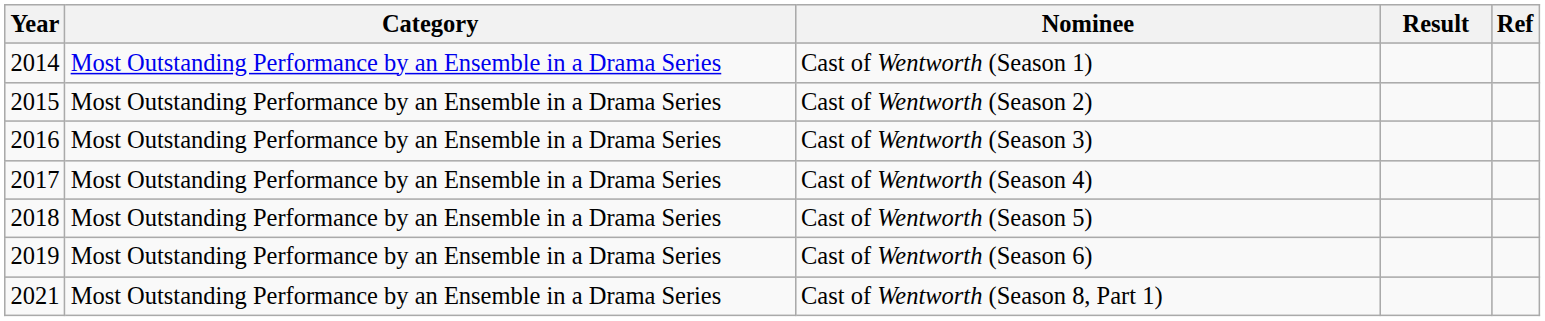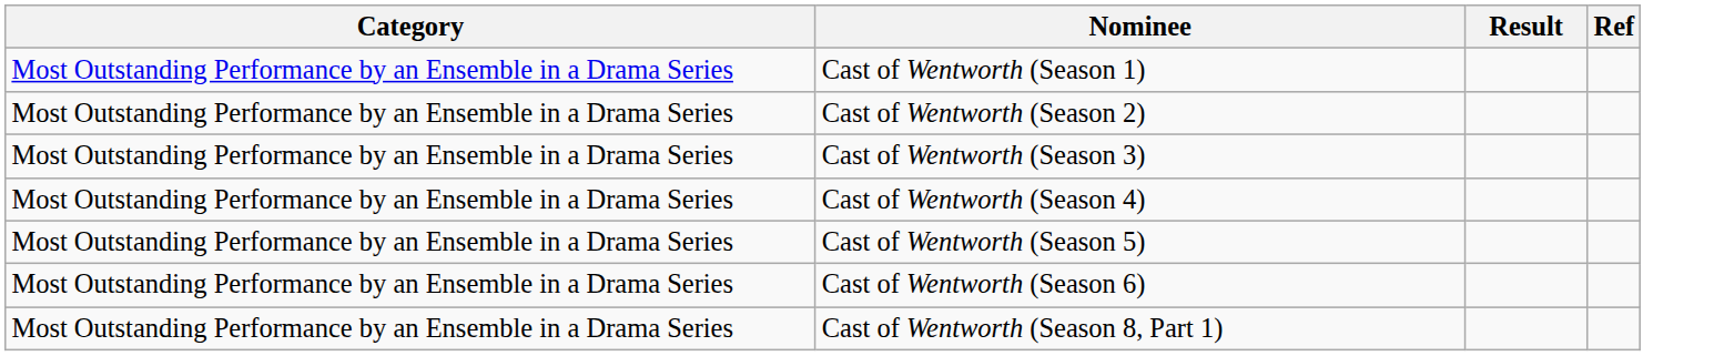- column: Year | 2014 | 2015 | 2016 | 2017 | 2018 | 2019 | 2021
